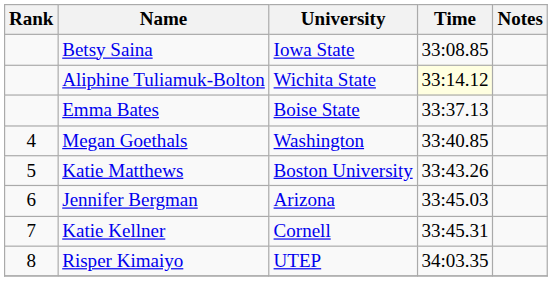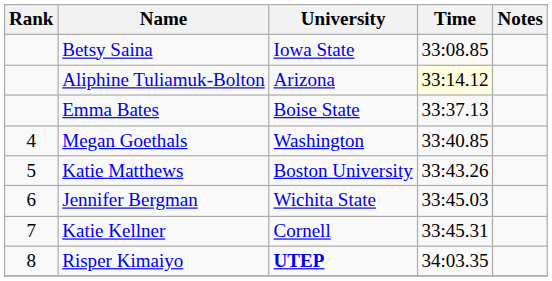Aliphine Tuliamuk-Bolton | University: Wichita State -> Arizona
Jennifer Bergman | University: Arizona -> Wichita State
Risper Kimaiyo | University: normal -> bold
